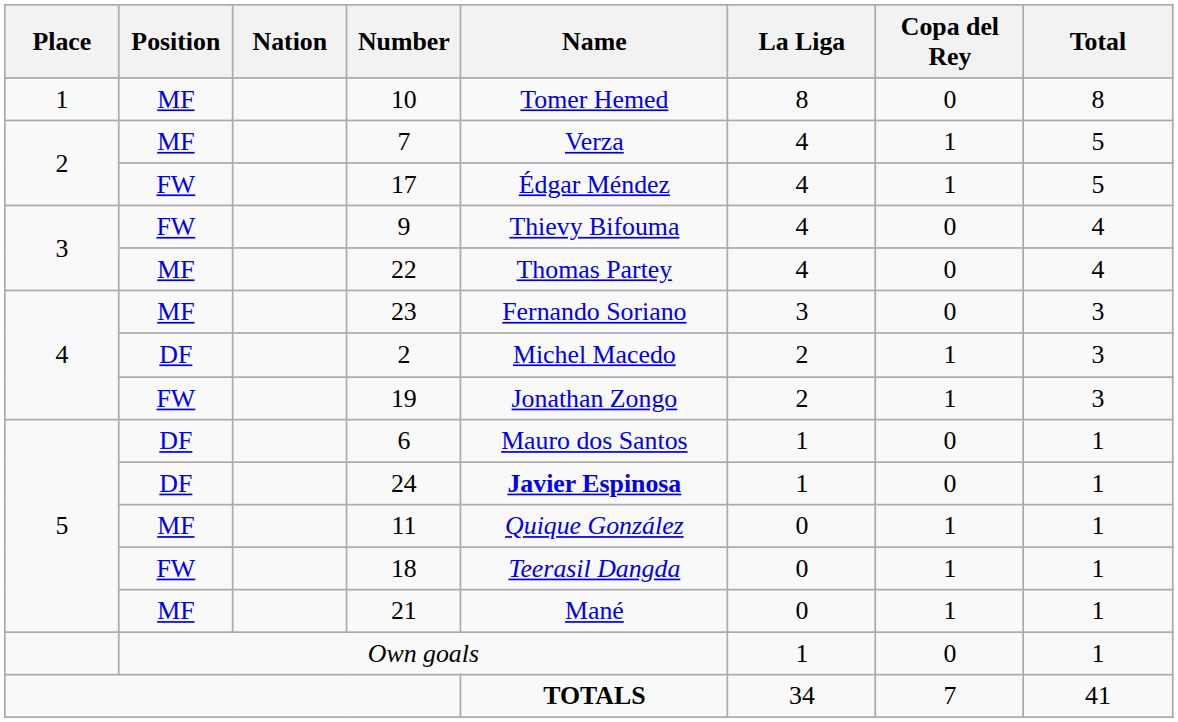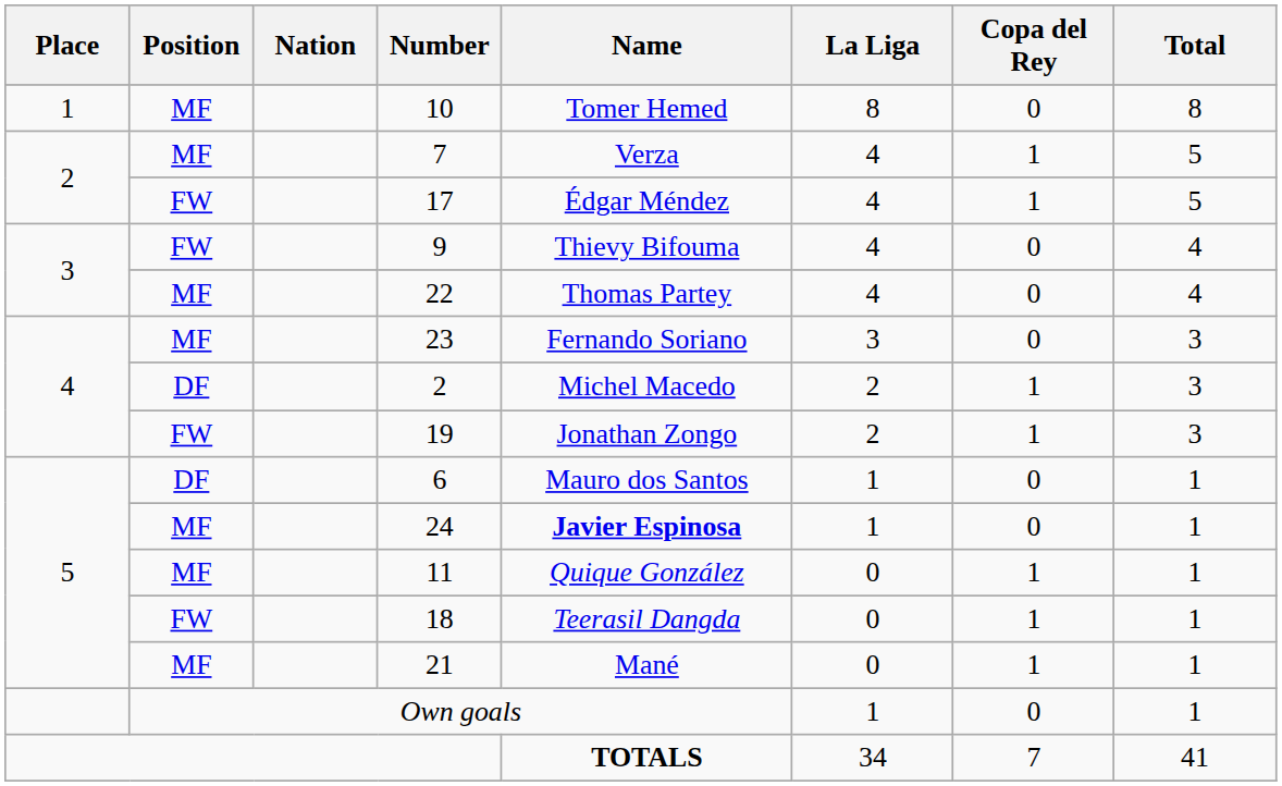24 | Position: DF -> MF
